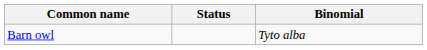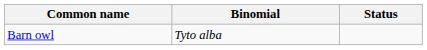columns swapped: Binomial <-> Status
